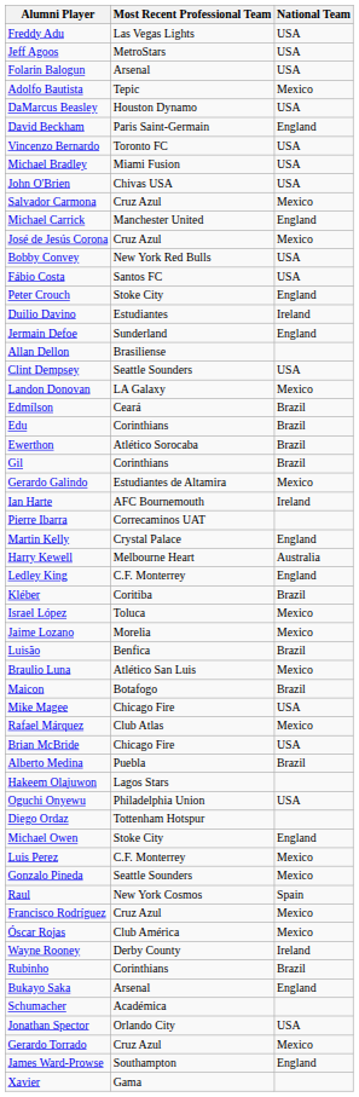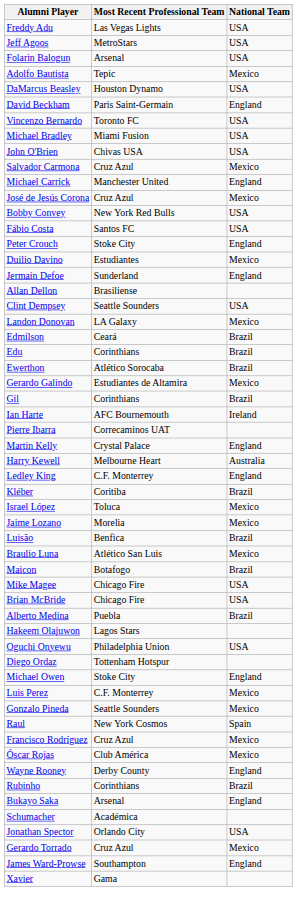Duilio Davino | National Team: Ireland -> Mexico
rows swapped: Gerardo Galindo <-> Gil
- row: Rafael Márquez | Club Atlas | Mexico
Wayne Rooney | National Team: Ireland -> England
